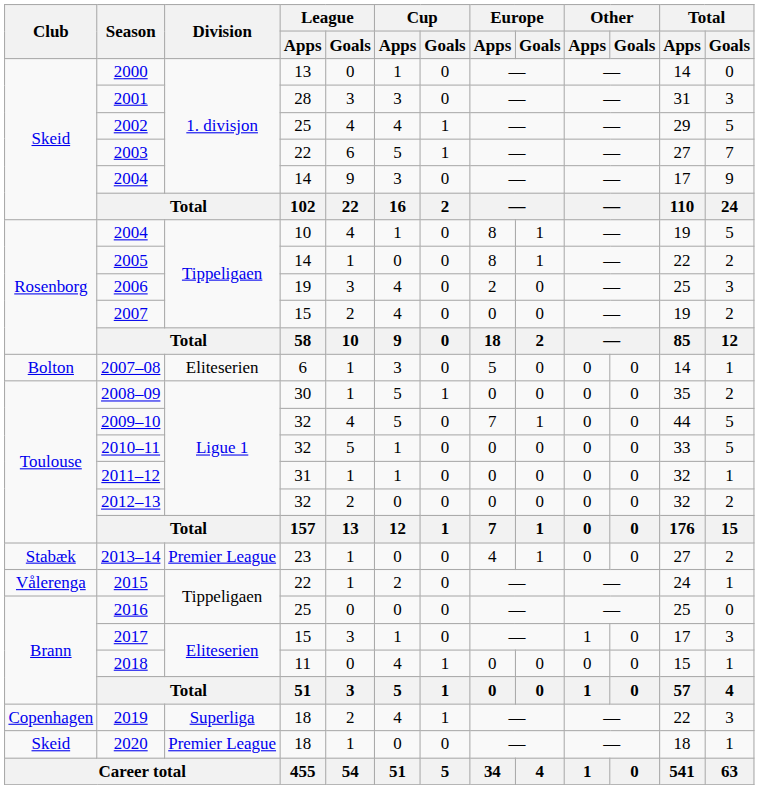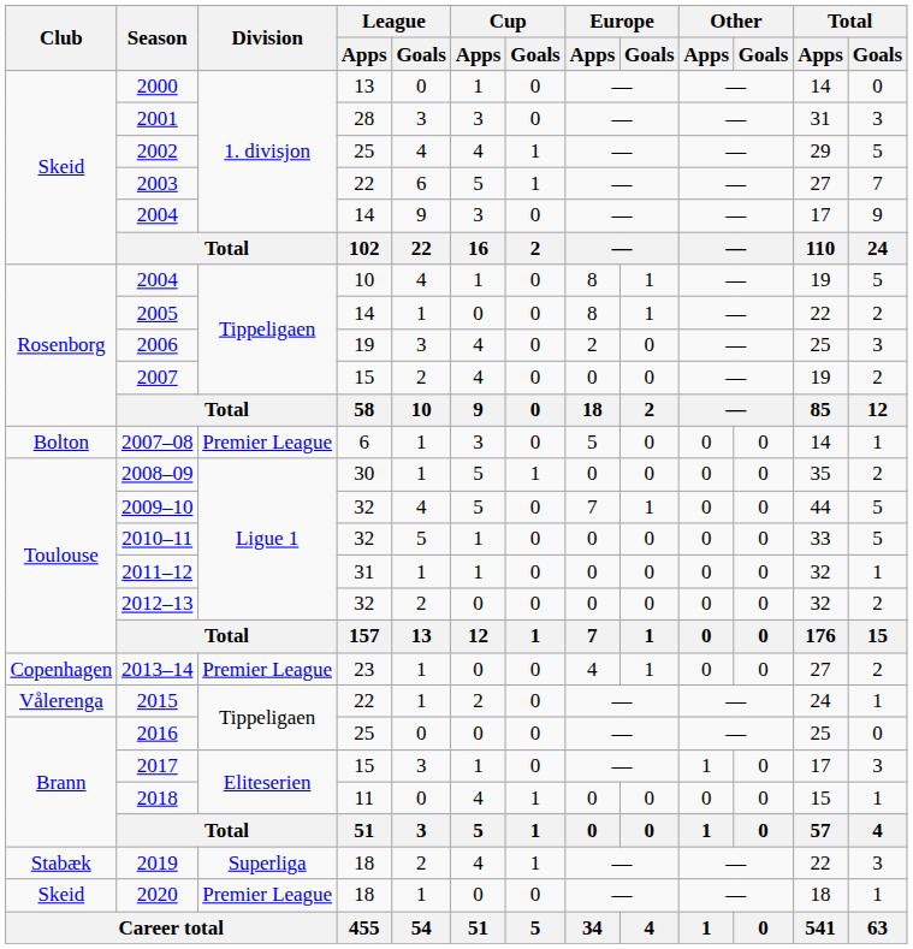2007–08 | Division: Eliteserien -> Premier League
2013–14 | Club: Stabæk -> Copenhagen
2019 | Club: Copenhagen -> Stabæk
